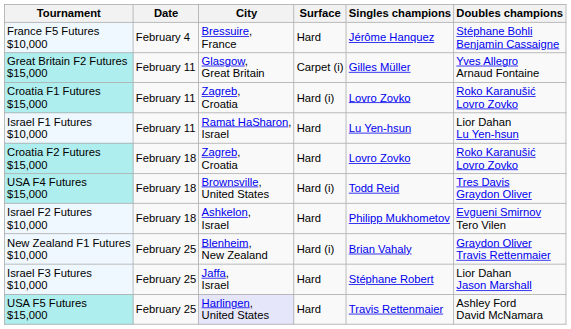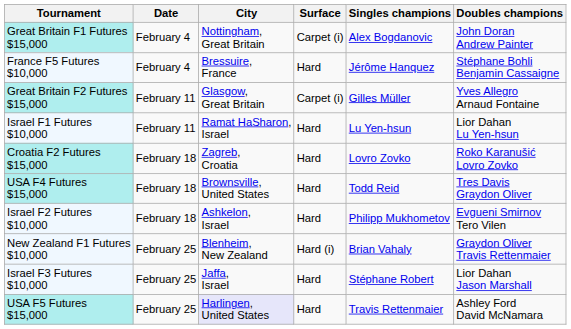+ row: Great Britain F1 Futures $15,000 | February 4 | Nottingham, Great Britain | Carpet (i) | Alex Bogdanovic | John Doran Andrew Painter
- row: Croatia F1 Futures $15,000 | February 11 | Zagreb, Croatia | Hard (i) | Lovro Zovko | Roko Karanušić Lovro Zovko
USA F4 Futures $15,000 | Surface: Hard (i) -> Hard
